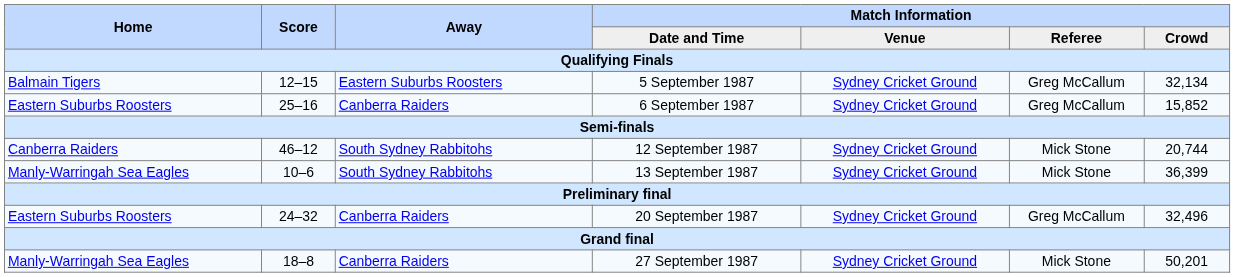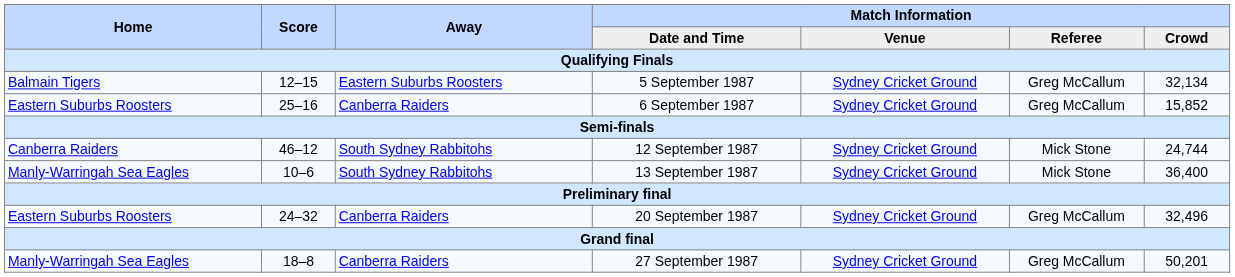12 September 1987 | Match Information / Crowd: 20,744 -> 24,744
13 September 1987 | Match Information / Crowd: 36,399 -> 36,400
27 September 1987 | Match Information / Referee: Mick Stone -> Greg McCallum
